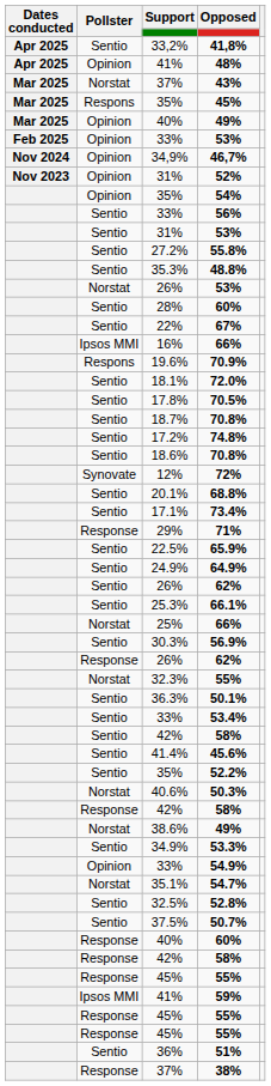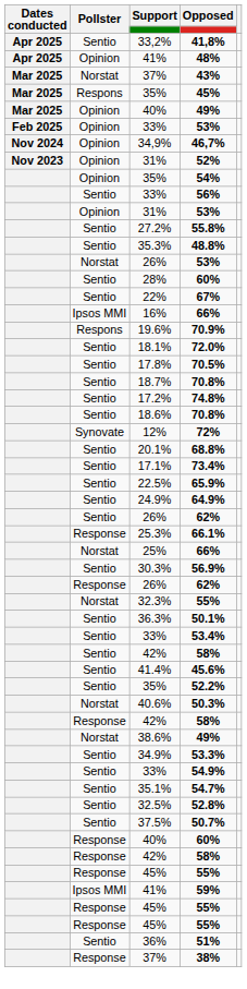31% / 53% | Pollster: Sentio -> Opinion
- row: Response | 29% | 71%
66.1% | Pollster: Sentio -> Response
54.9% | Pollster: Opinion -> Sentio
54.7% | Pollster: Norstat -> Sentio
